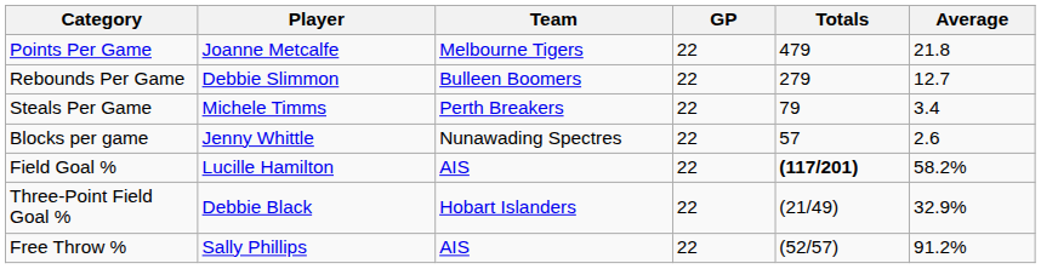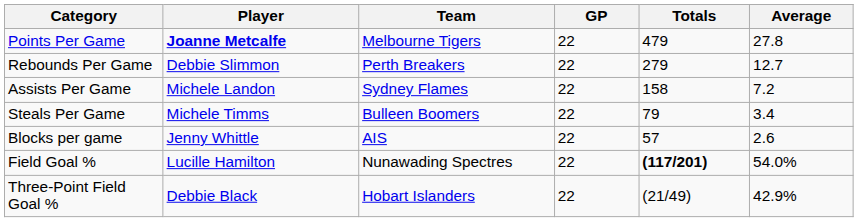Points Per Game | Player: normal -> bold
Points Per Game | Average: 21.8 -> 27.8
Rebounds Per Game | Team: Bulleen Boomers -> Perth Breakers
+ row: Assists Per Game | Michele Landon | Sydney Flames | 22 | 158 | 7.2
Steals Per Game | Team: Perth Breakers -> Bulleen Boomers
Blocks per game | Team: Nunawading Spectres -> AIS
Field Goal % | Team: AIS -> Nunawading Spectres
Field Goal % | Average: 58.2% -> 54.0%
Three-Point Field Goal % | Average: 32.9% -> 42.9%
- row: Free Throw % | Sally Phillips | AIS | 22 | (52/57) | 91.2%
